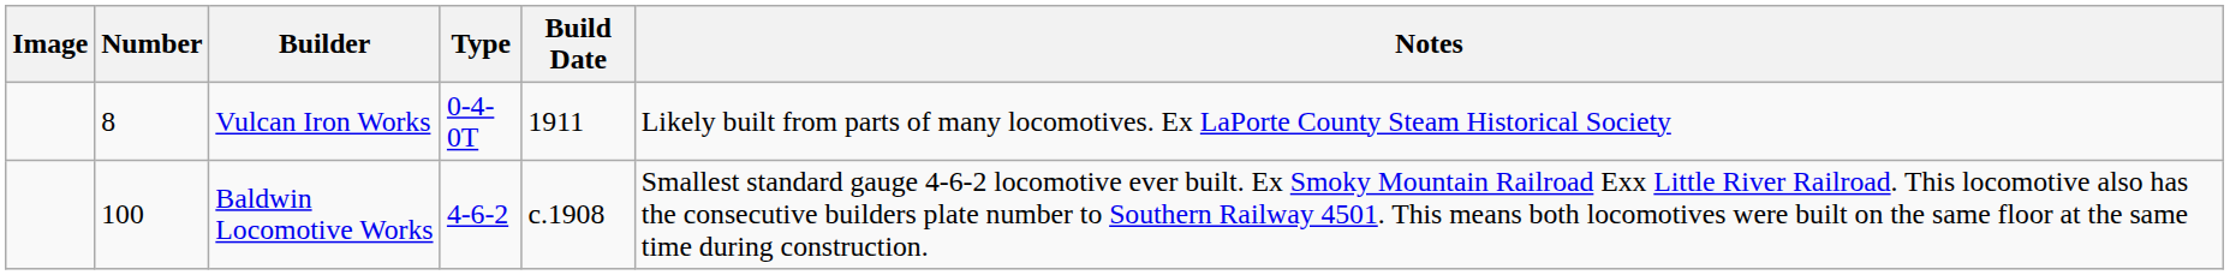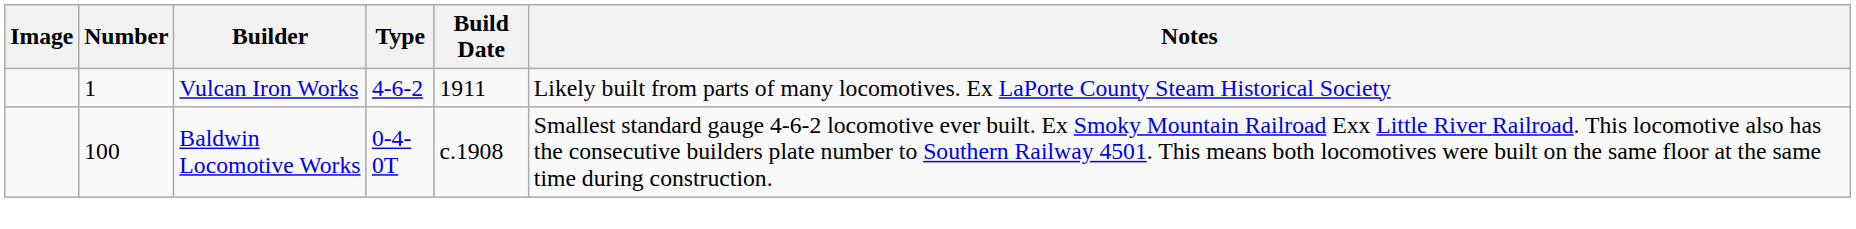Vulcan Iron Works | Number: 8 -> 1
Vulcan Iron Works | Type: 0-4-0T -> 4-6-2
Baldwin Locomotive Works | Type: 4-6-2 -> 0-4-0T
